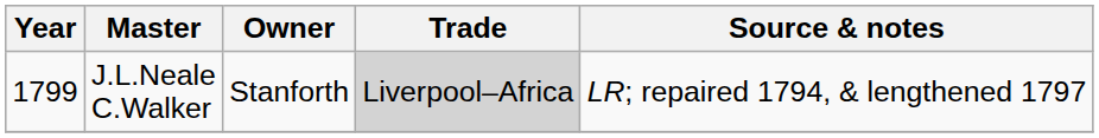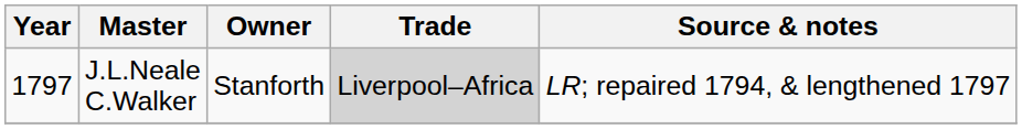J.L.Neale C.Walker | Year: 1799 -> 1797
